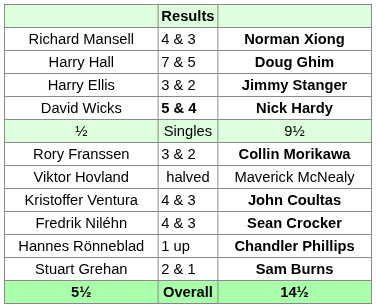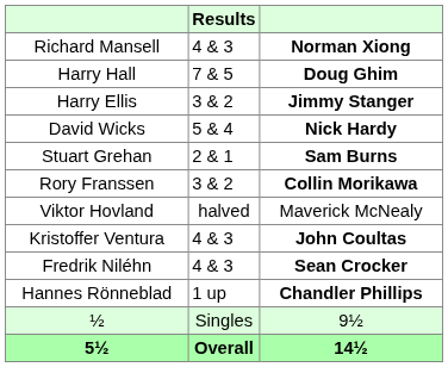David Wicks | Results: bold -> normal
rows swapped: Stuart Grehan <-> ½
